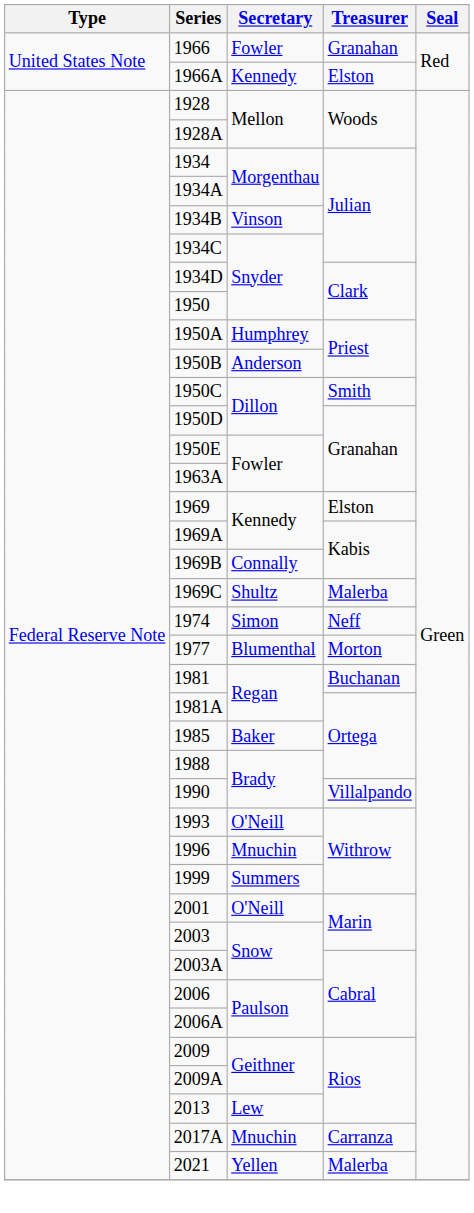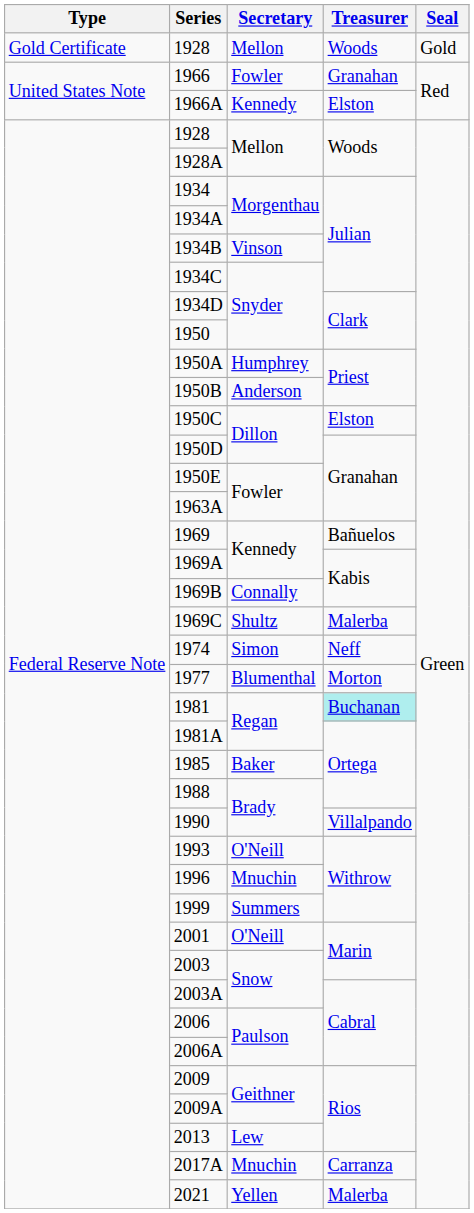+ row: Gold Certificate | 1928 | Mellon | Woods | Gold
1950C | Treasurer: Smith -> Elston
1969 | Treasurer: Elston -> Bañuelos
1981 | Treasurer: no background -> paleturquoise background
